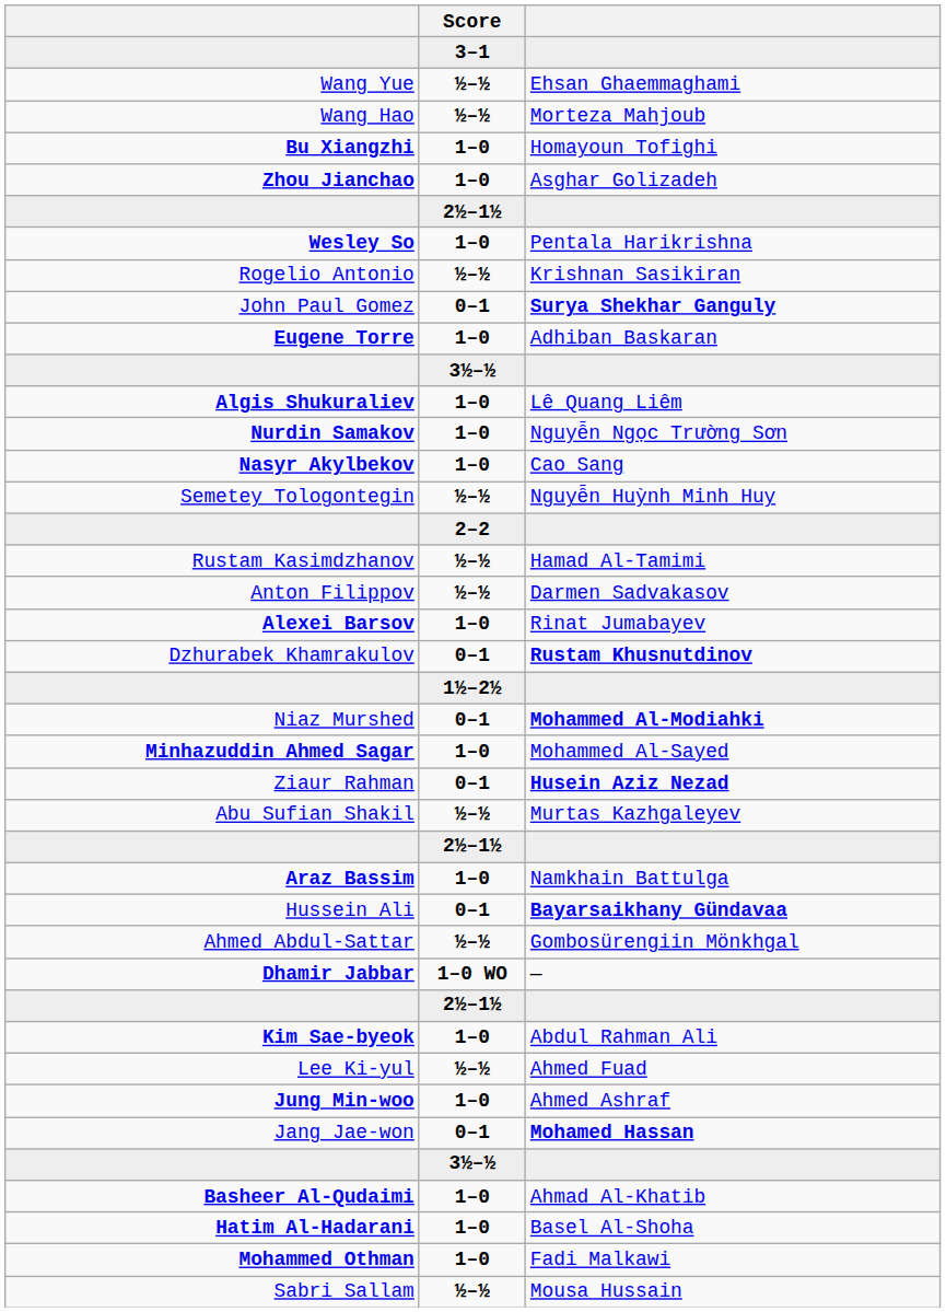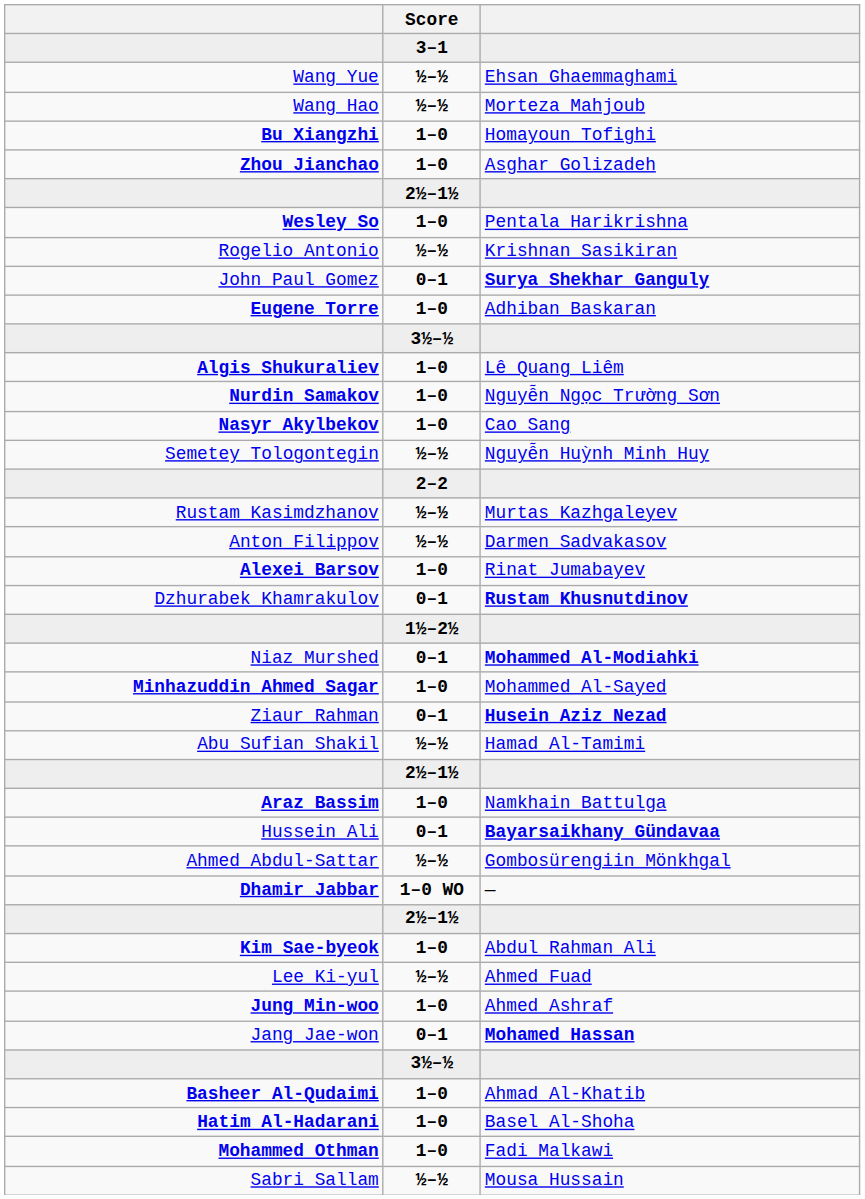Rustam Kasimdzhanov | column 3: Hamad Al-Tamimi -> Murtas Kazhgaleyev
Abu Sufian Shakil | column 3: Murtas Kazhgaleyev -> Hamad Al-Tamimi
